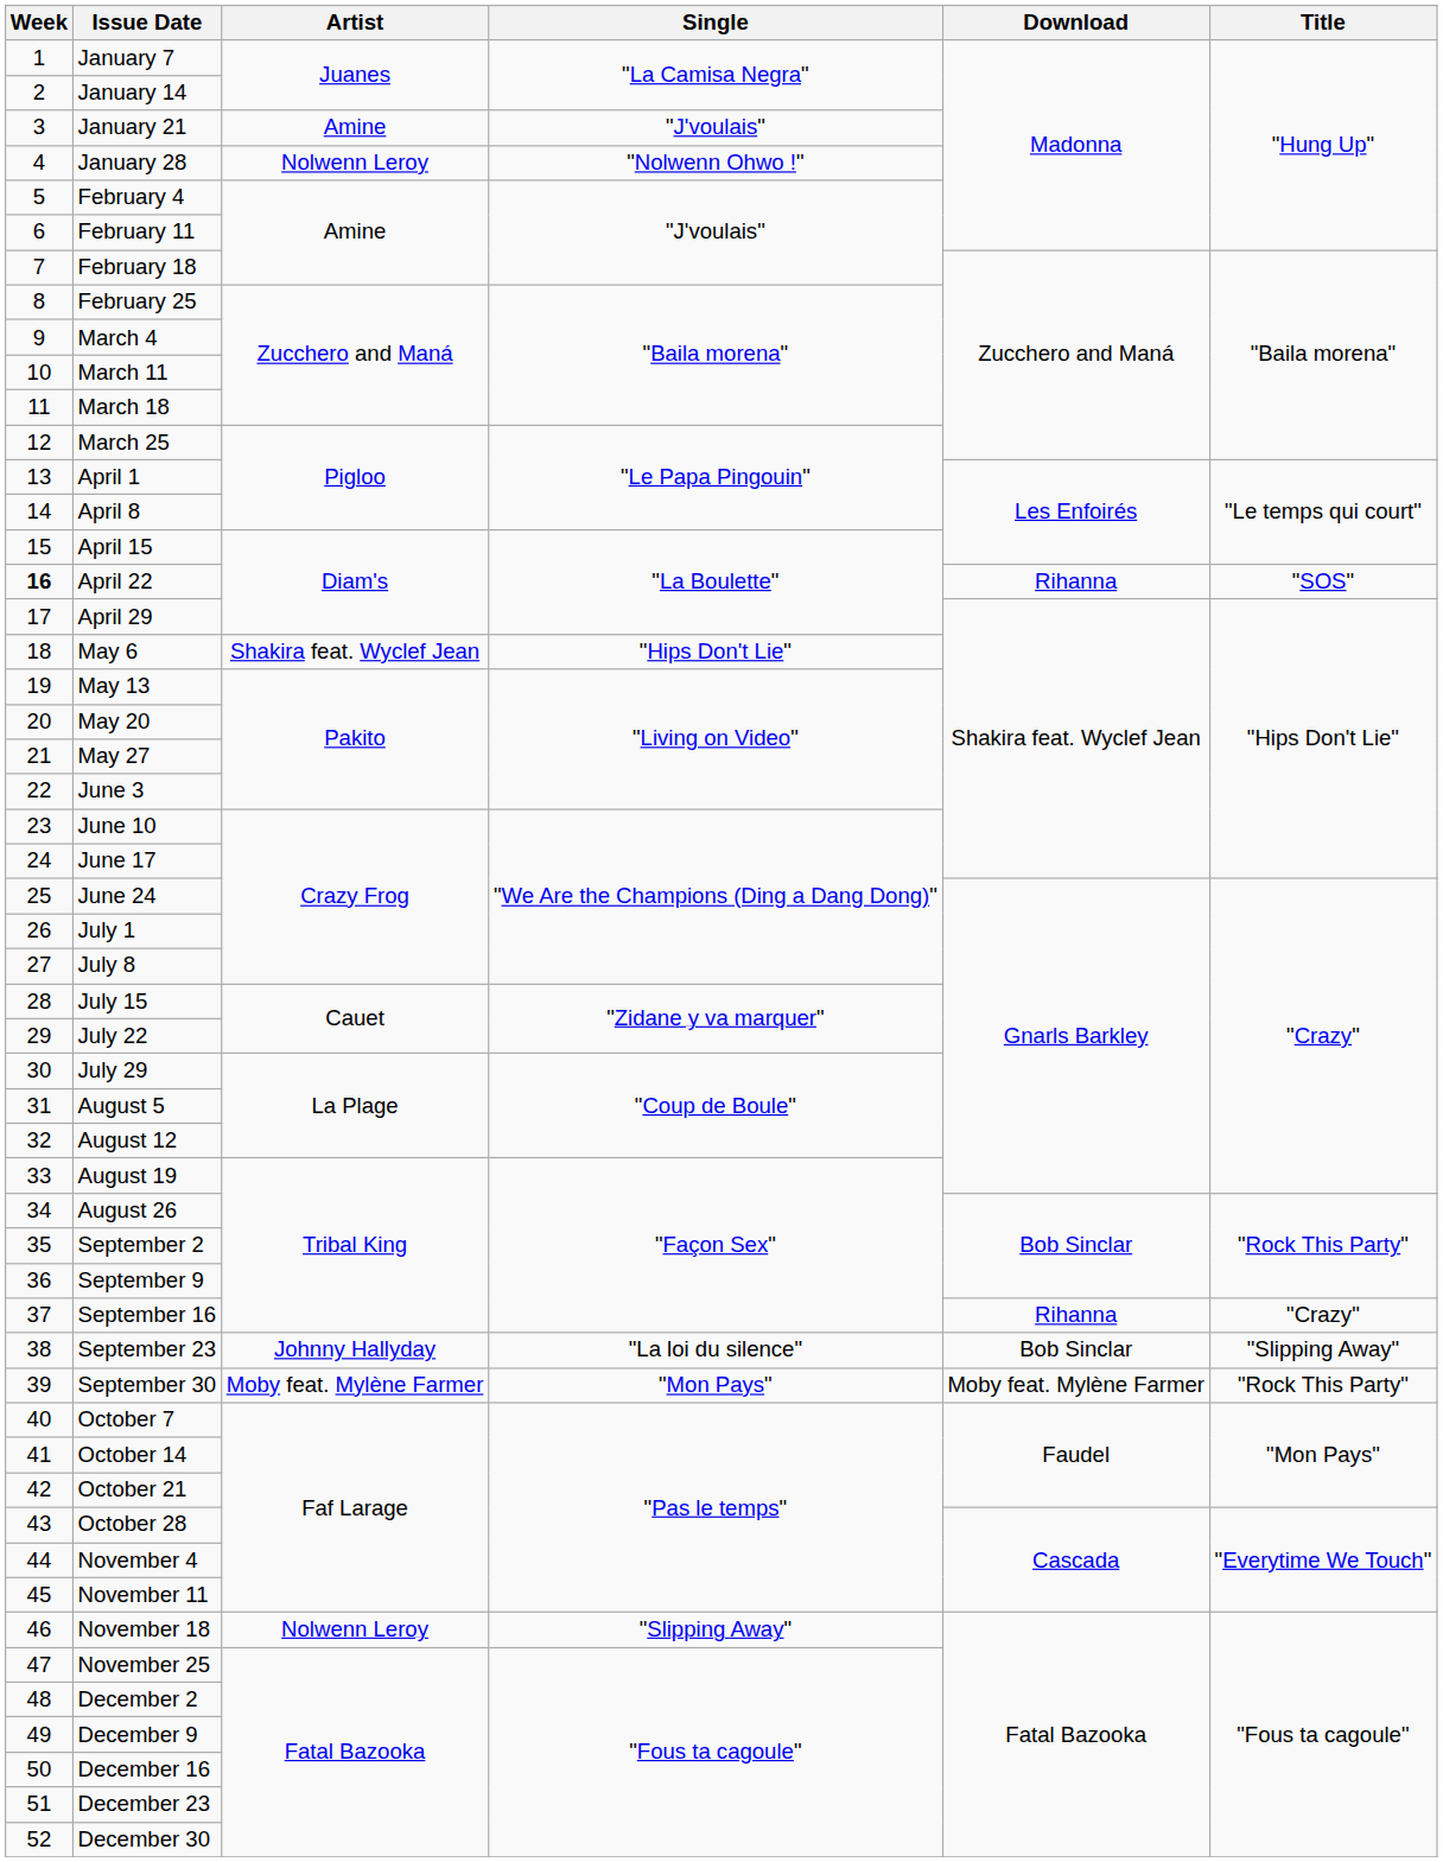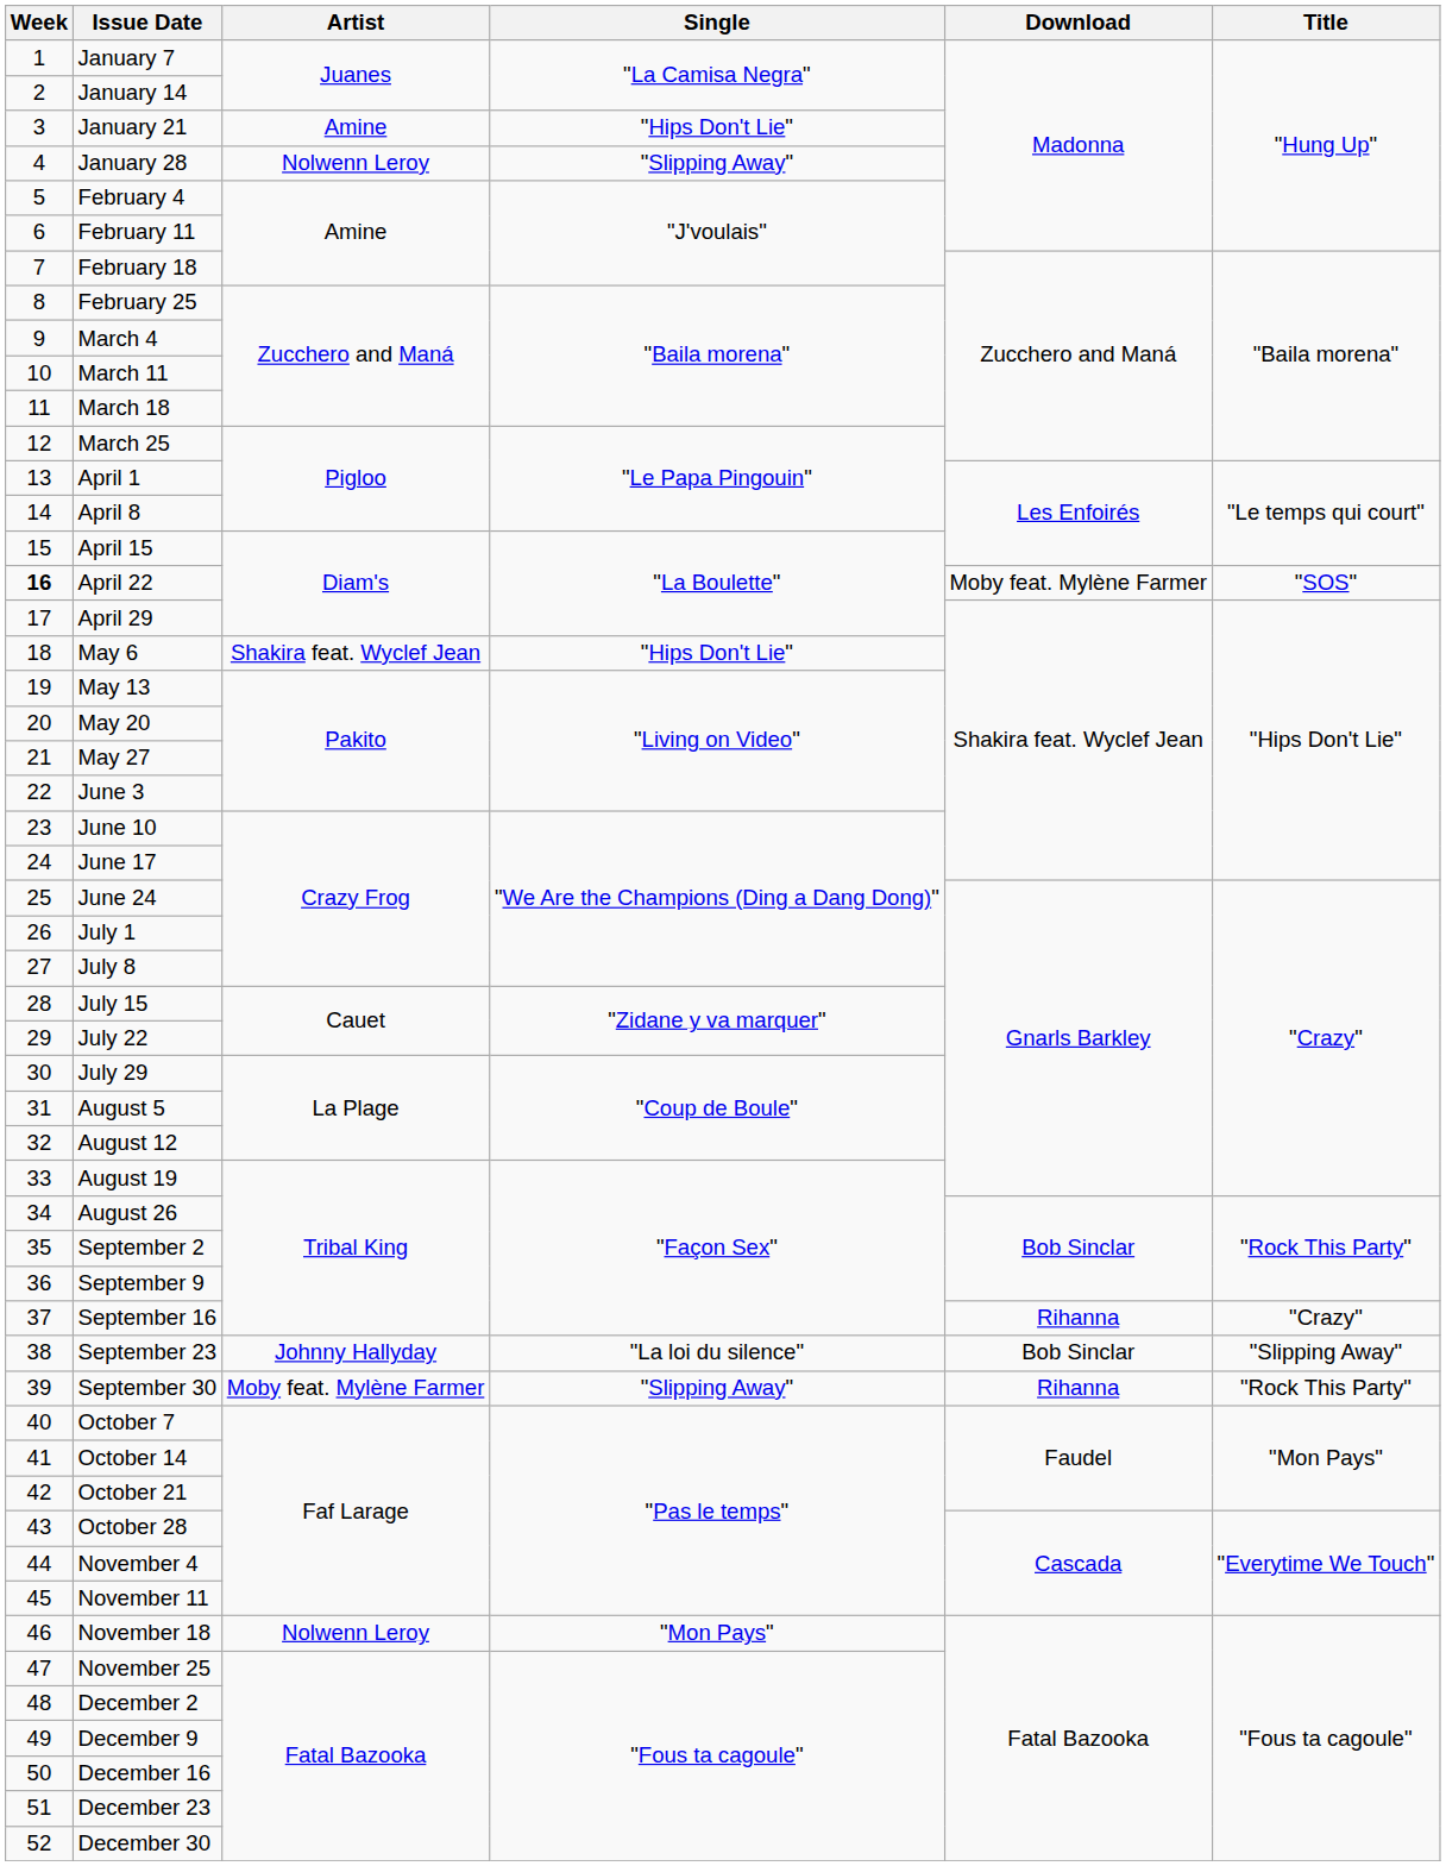January 21 | Single: "J'voulais" -> "Hips Don't Lie"
January 28 | Single: "Nolwenn Ohwo !" -> "Slipping Away"
April 22 | Download: Rihanna -> Moby feat. Mylène Farmer
September 30 | Single: "Mon Pays" -> "Slipping Away"
September 30 | Download: Moby feat. Mylène Farmer -> Rihanna
November 18 | Single: "Slipping Away" -> "Mon Pays"
